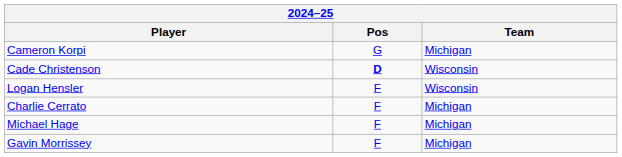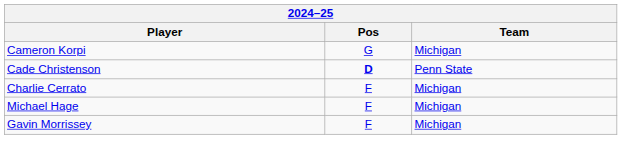Cade Christenson | Team: Wisconsin -> Penn State
- row: Logan Hensler | F | Wisconsin
